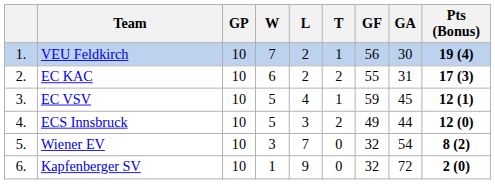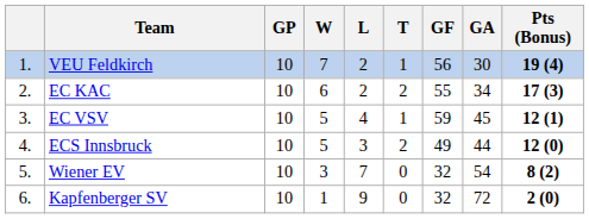EC KAC | GA: 31 -> 34
